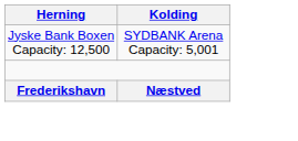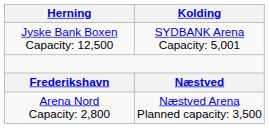+ row: Arena Nord Capacity: 2,800 | Næstved Arena Planned capacity: 3,500
